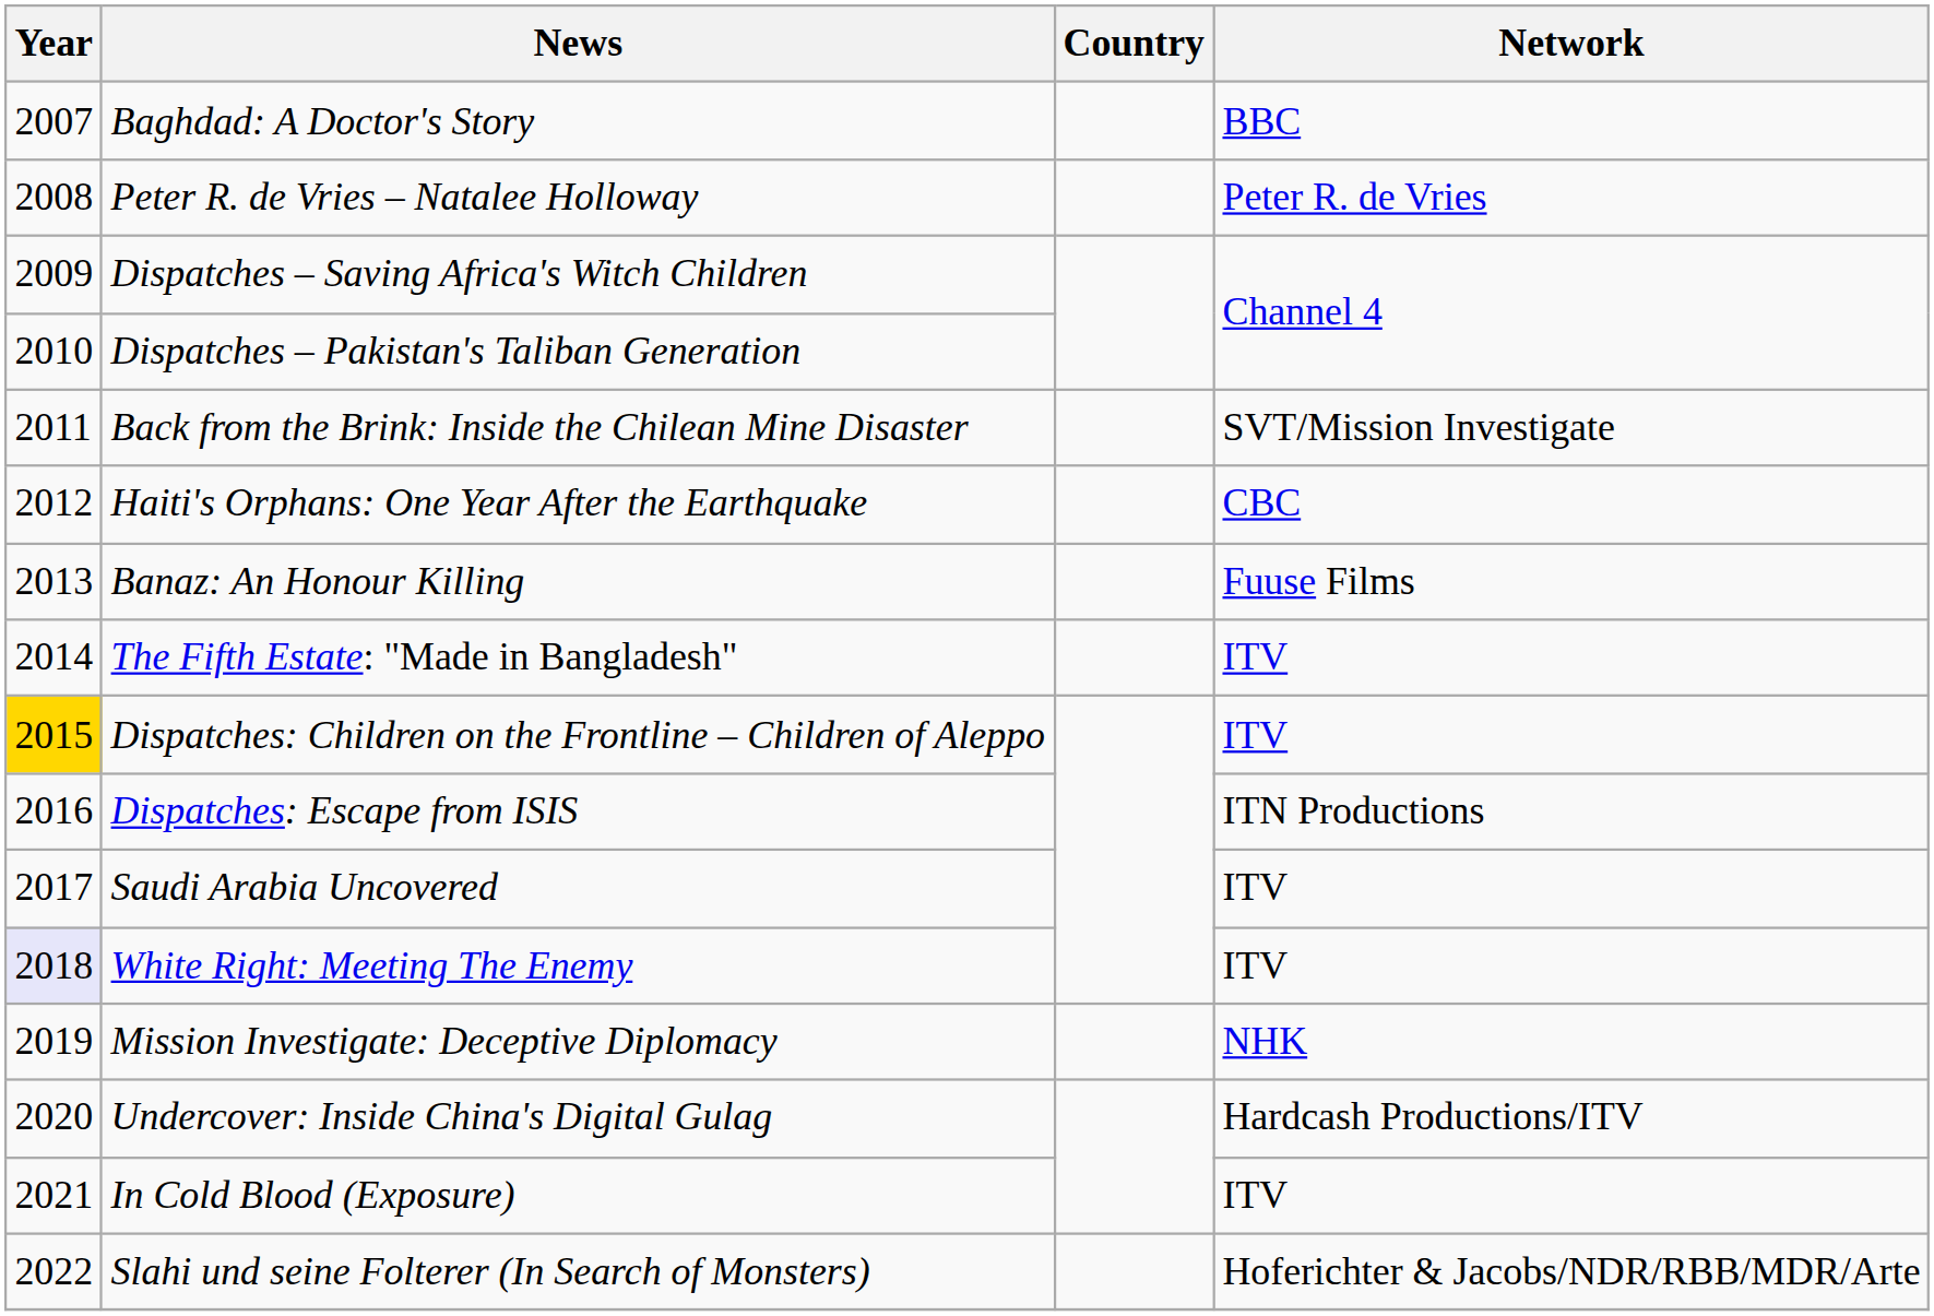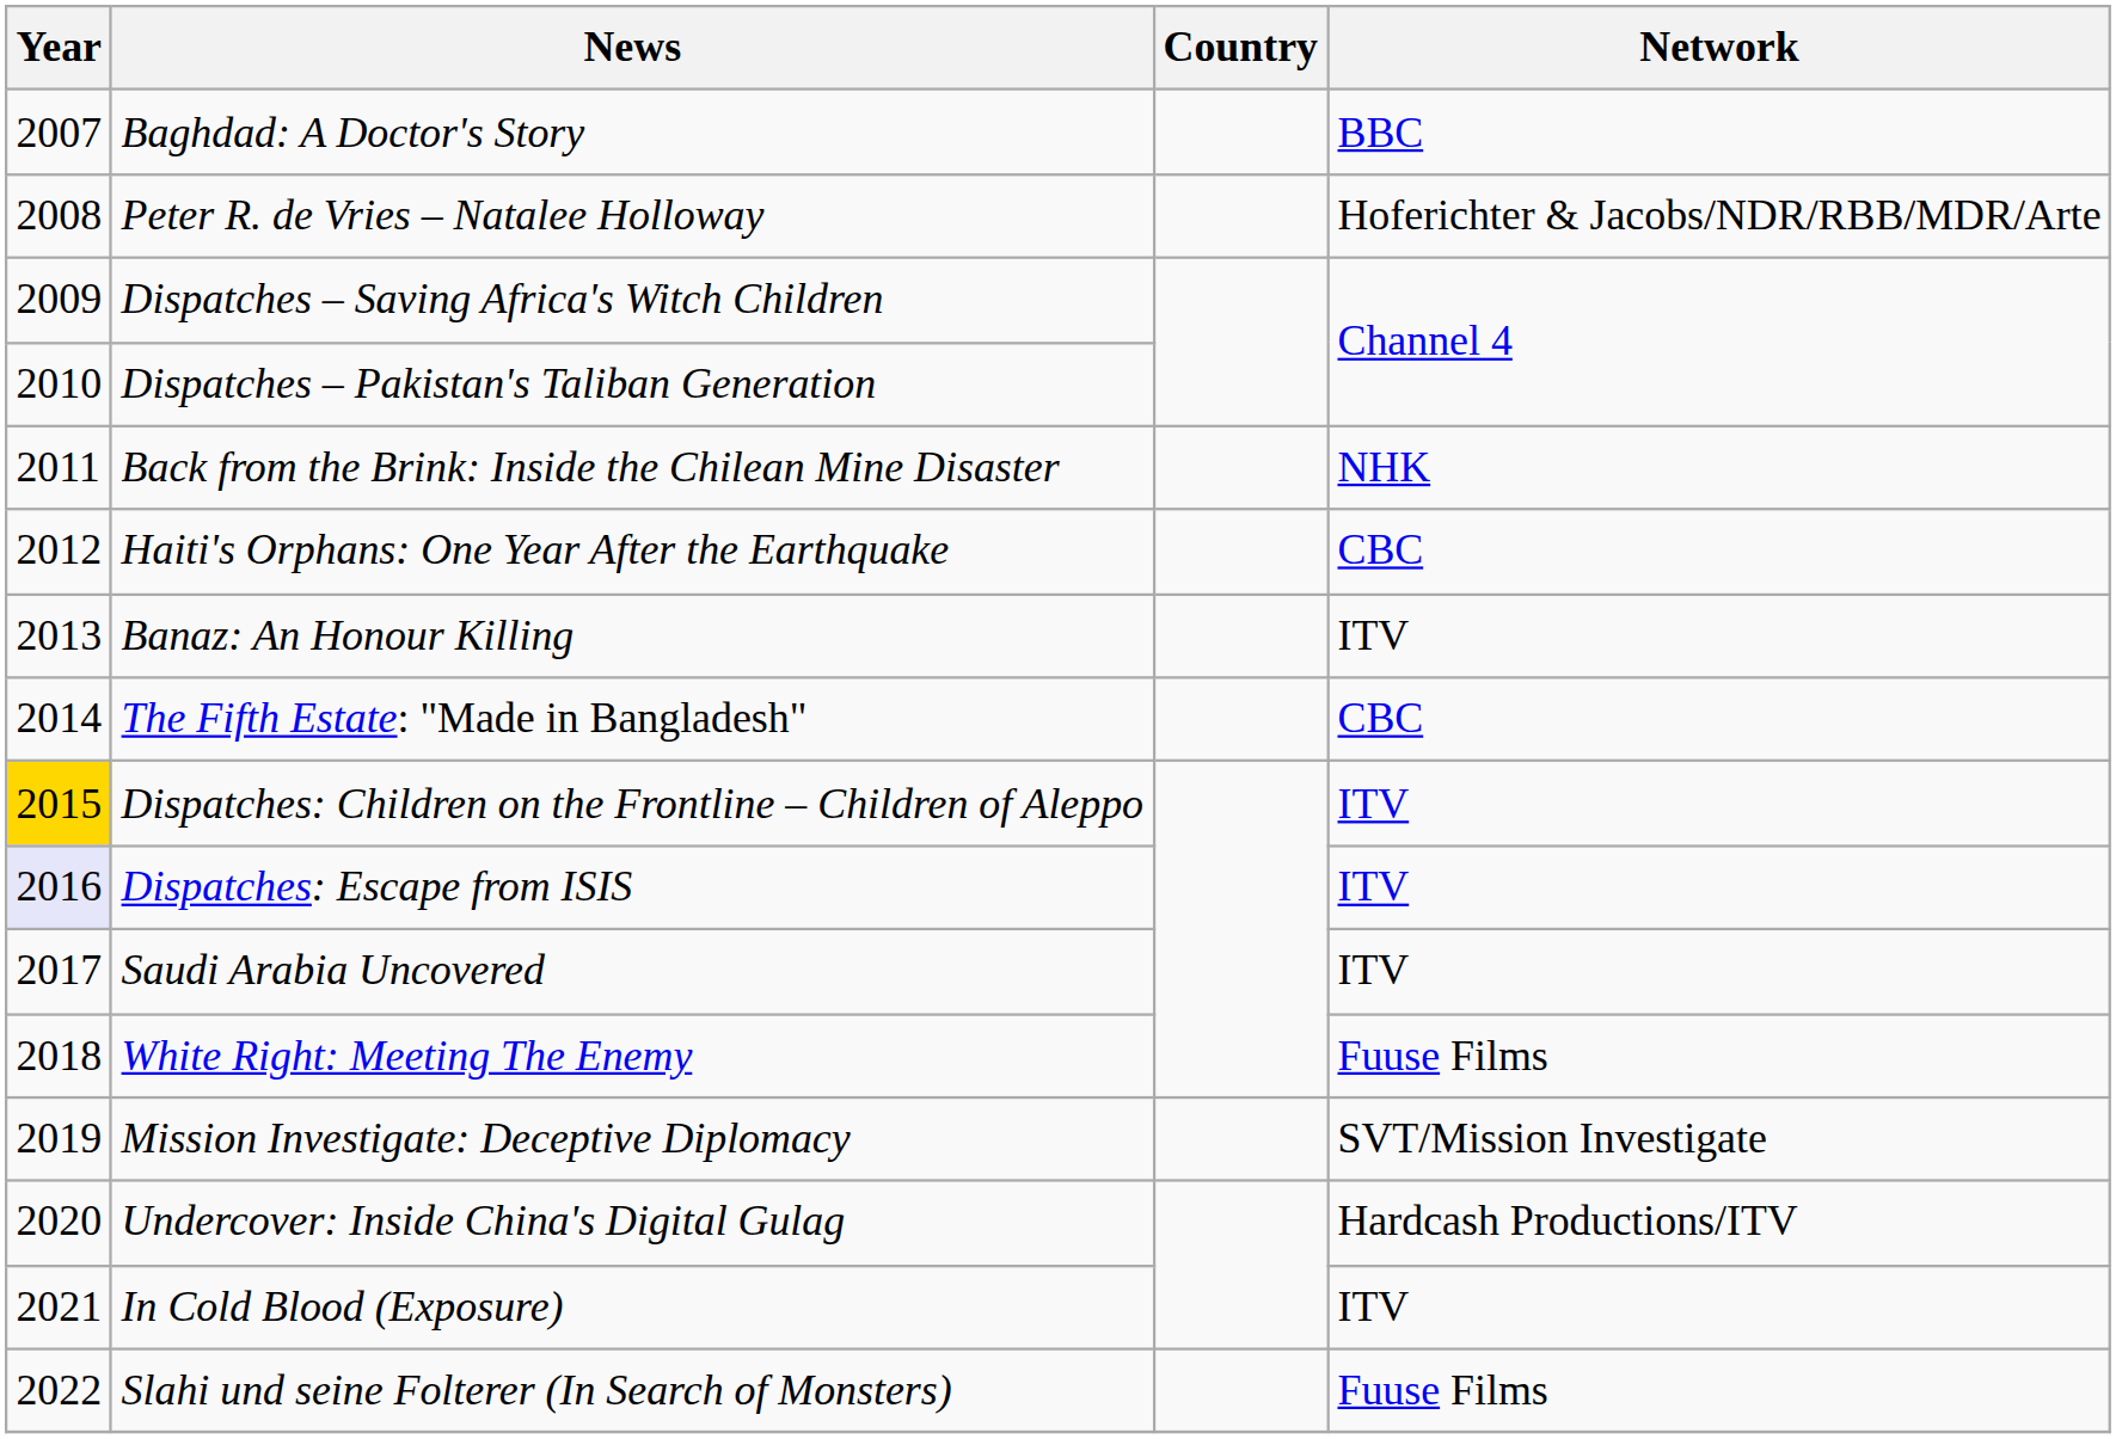Peter R. de Vries – Natalee Holloway | Network: Peter R. de Vries -> Hoferichter & Jacobs/NDR/RBB/MDR/Arte
Back from the Brink: Inside the Chilean Mine Disaster | Network: SVT/Mission Investigate -> NHK
Banaz: An Honour Killing | Network: Fuuse Films -> ITV
The Fifth Estate: "Made in Bangladesh" | Network: ITV -> CBC
Dispatches: Escape from ISIS | Year: no background -> lavender background
Dispatches: Escape from ISIS | Network: ITN Productions -> ITV
White Right: Meeting The Enemy | Year: lavender background -> no background
White Right: Meeting The Enemy | Network: ITV -> Fuuse Films
Mission Investigate: Deceptive Diplomacy | Network: NHK -> SVT/Mission Investigate
Slahi und seine Folterer (In Search of Monsters) | Network: Hoferichter & Jacobs/NDR/RBB/MDR/Arte -> Fuuse Films
